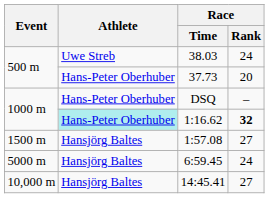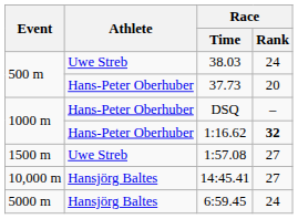1:16.62 | Athlete: paleturquoise background -> no background
1:57.08 | Athlete: Hansjörg Baltes -> Uwe Streb
rows swapped: 6:59.45 <-> 14:45.41
